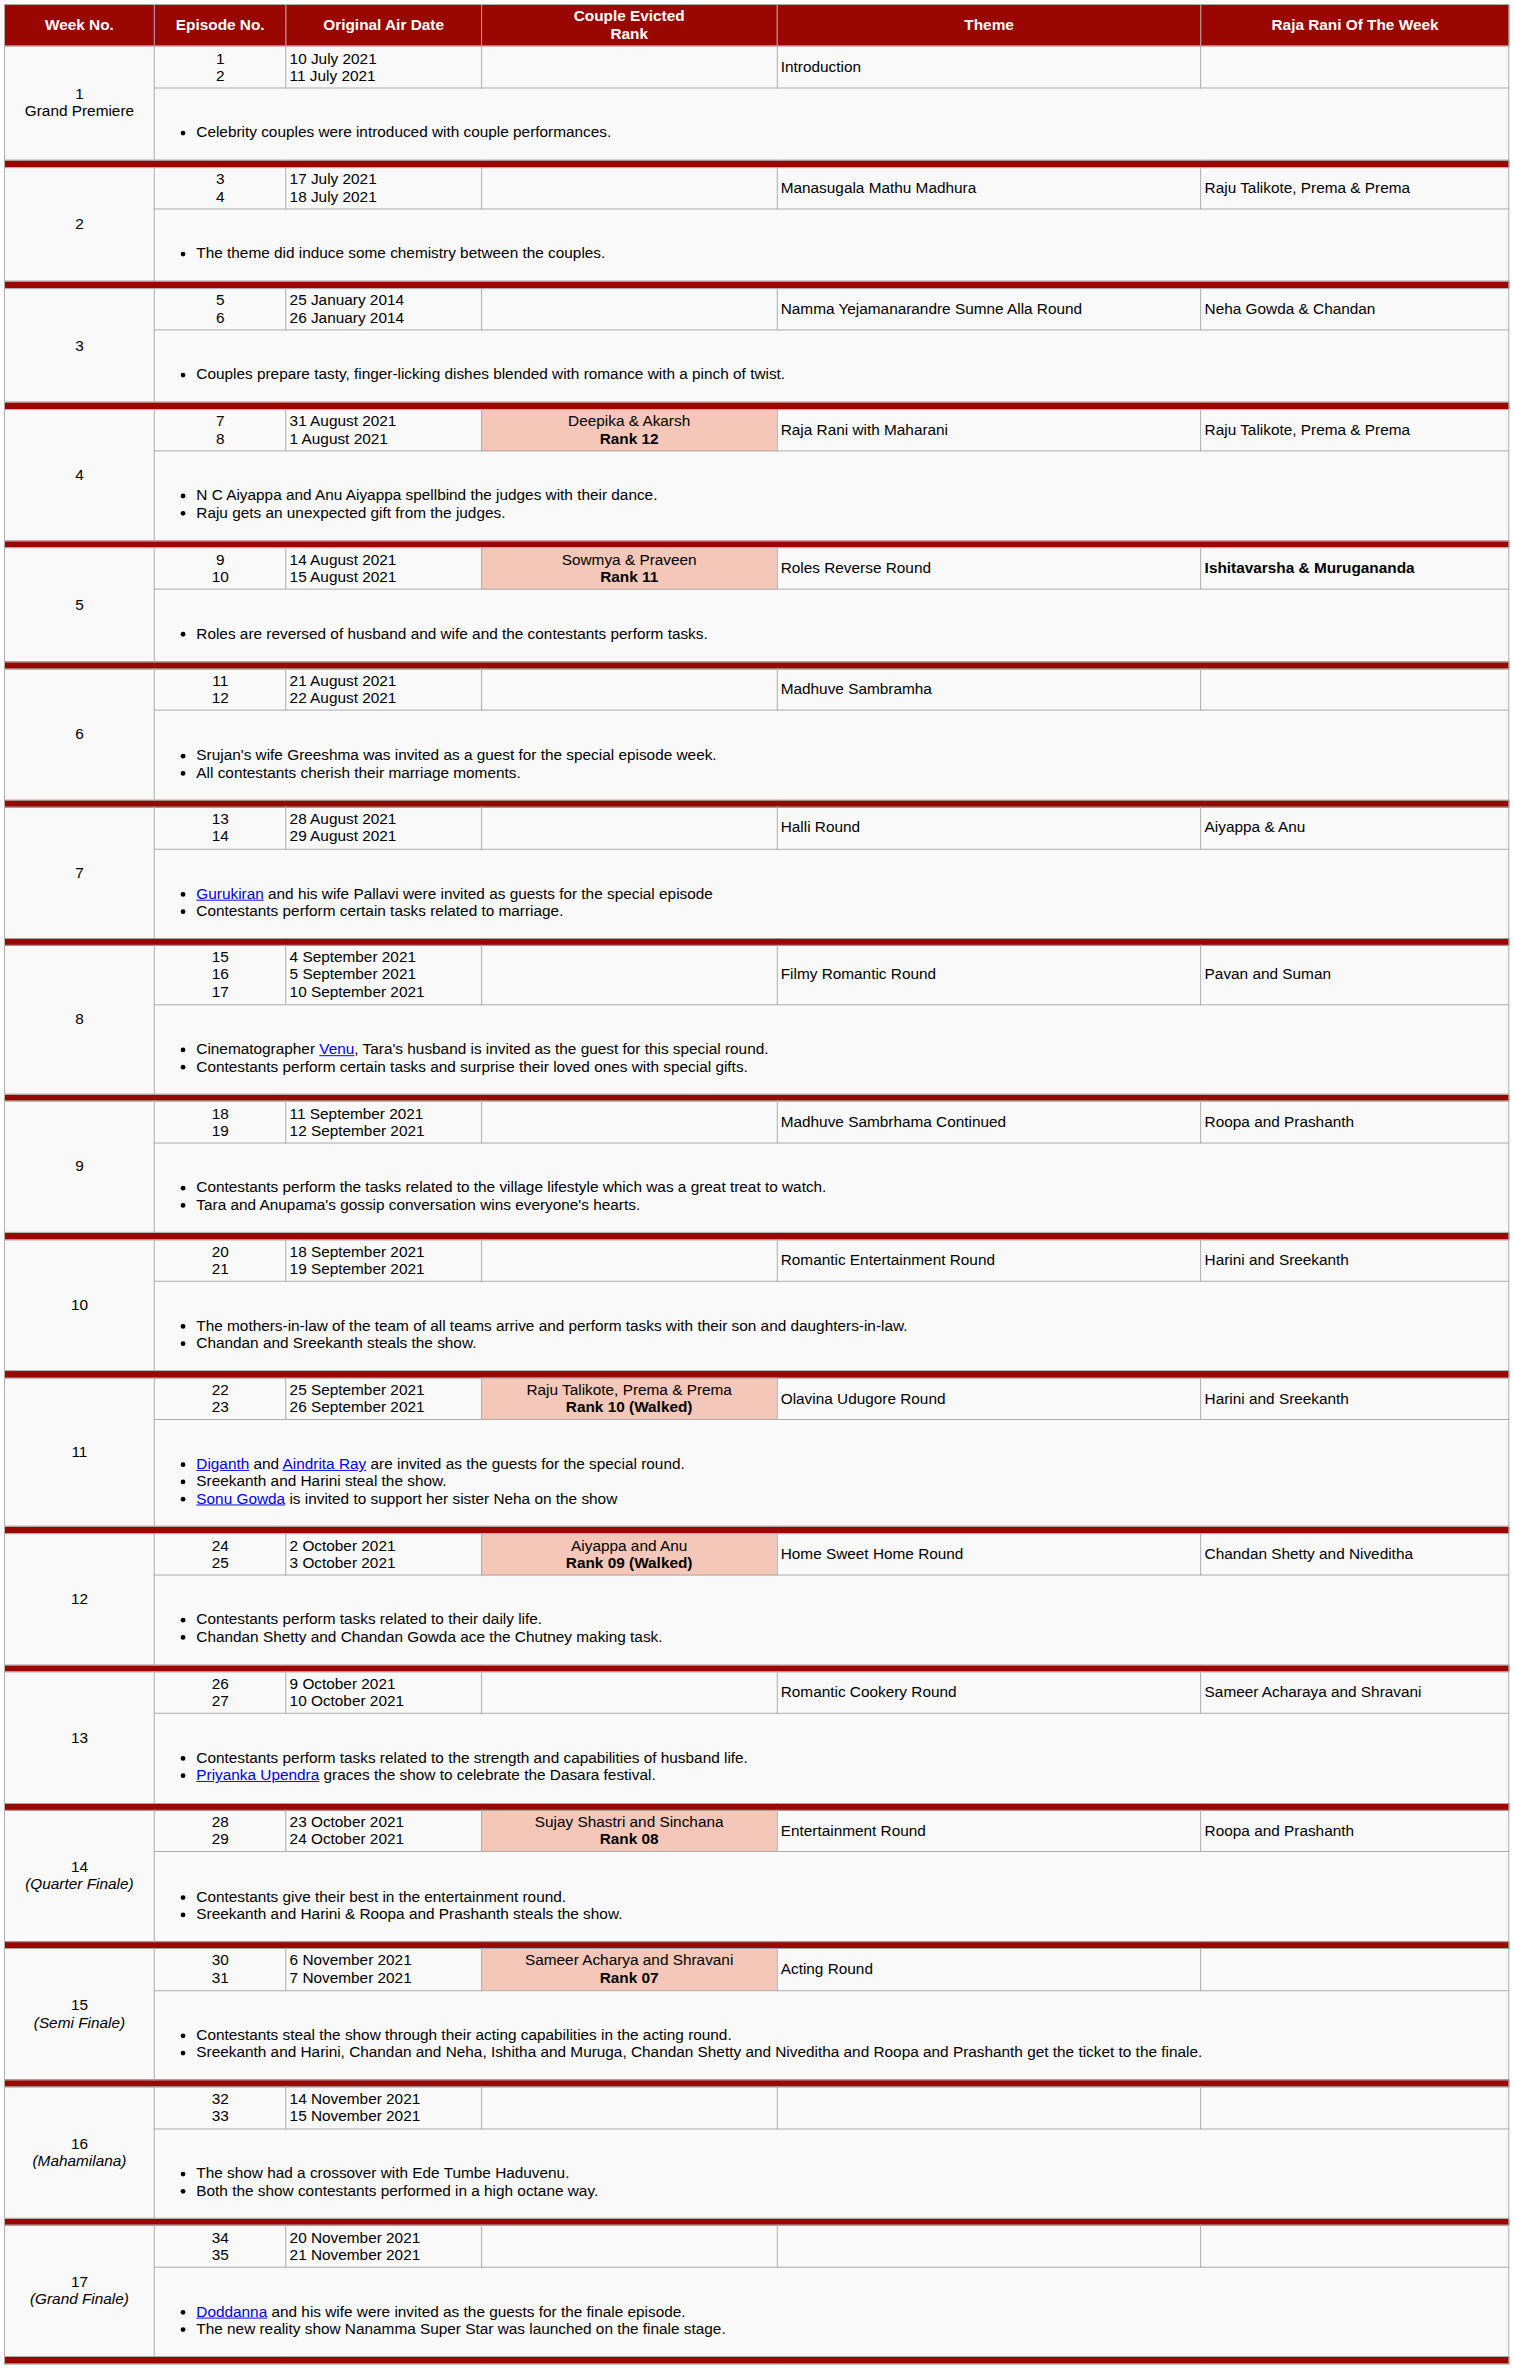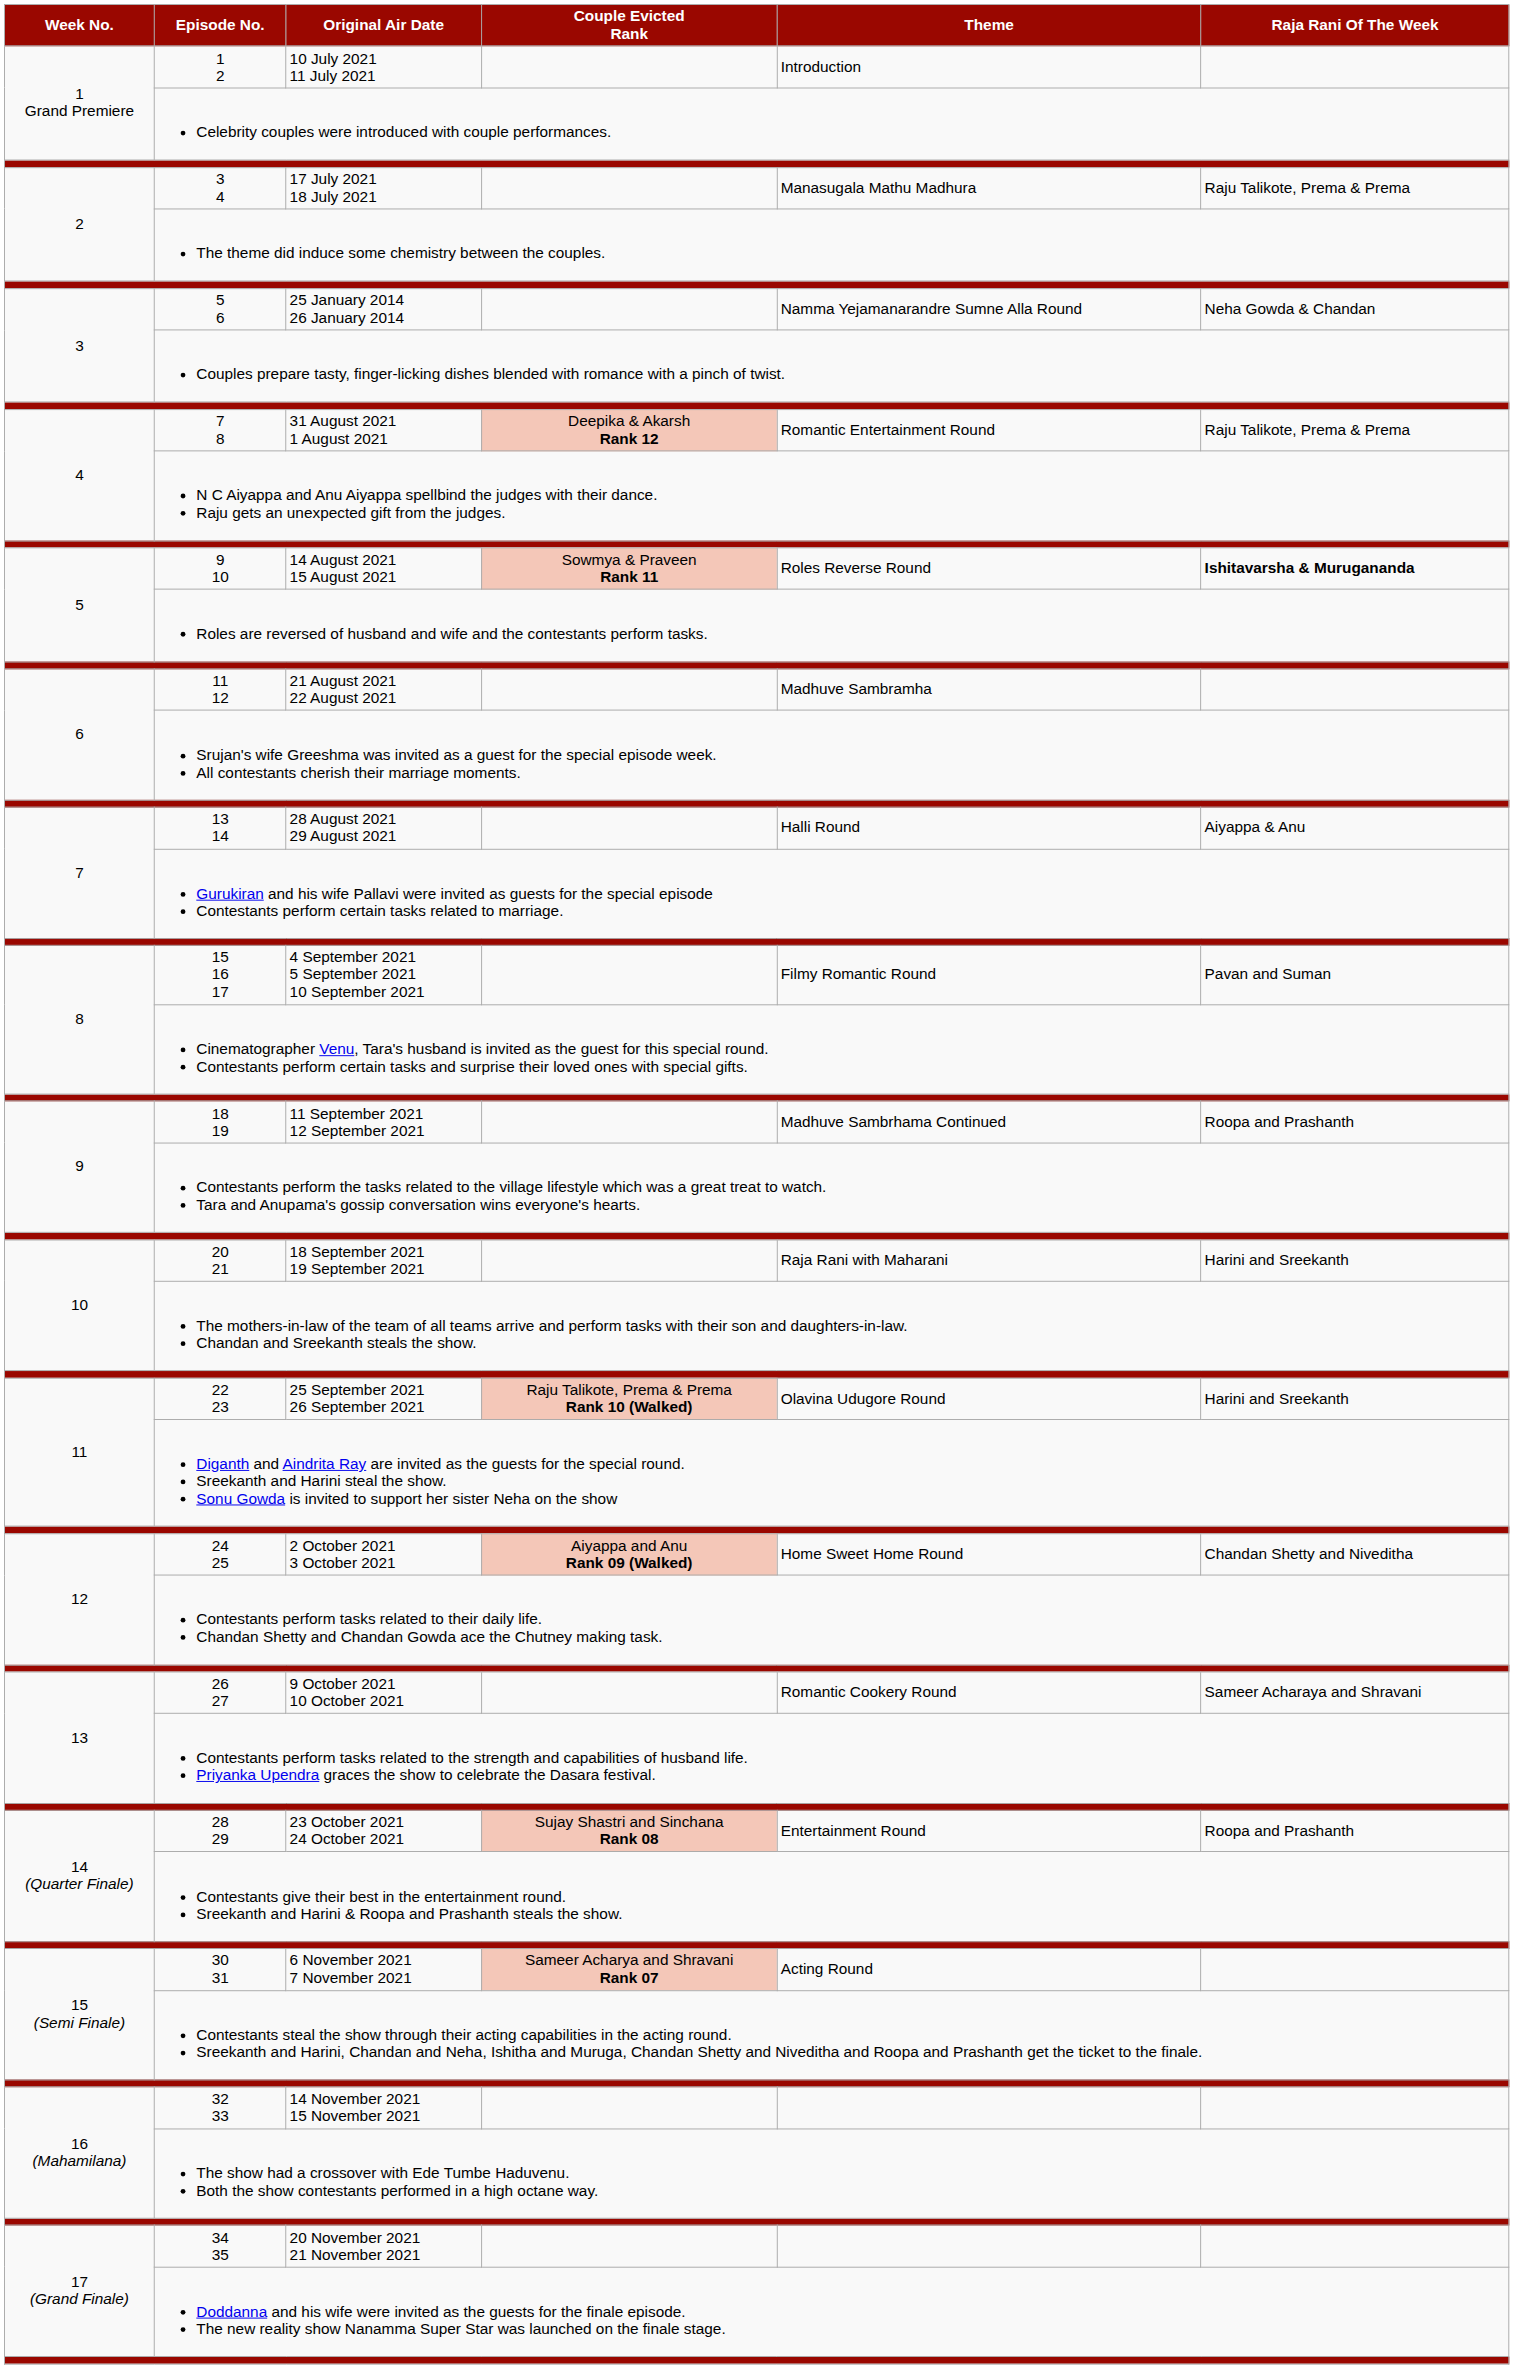7 8 | Theme: Raja Rani with Maharani -> Romantic Entertainment Round
20 21 | Theme: Romantic Entertainment Round -> Raja Rani with Maharani
